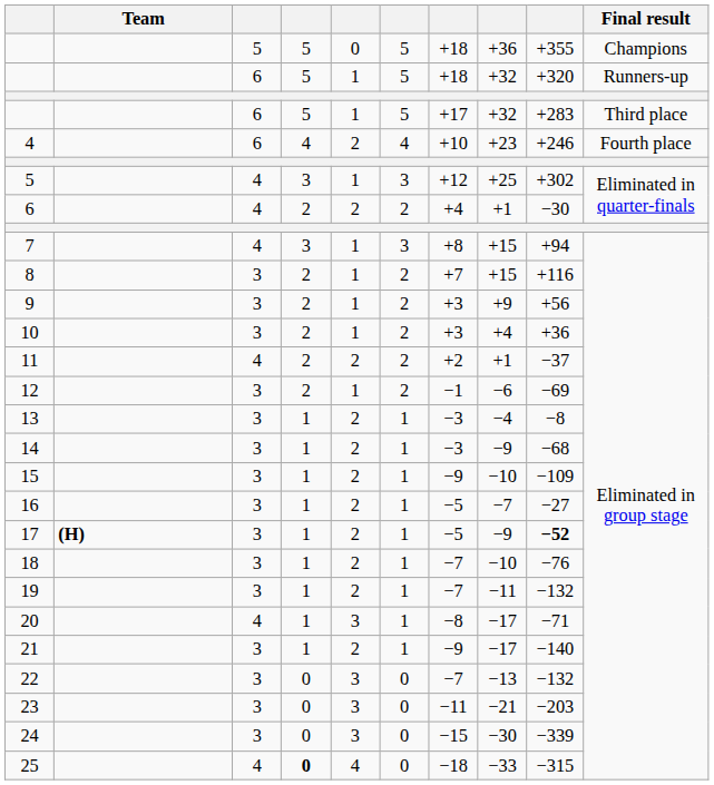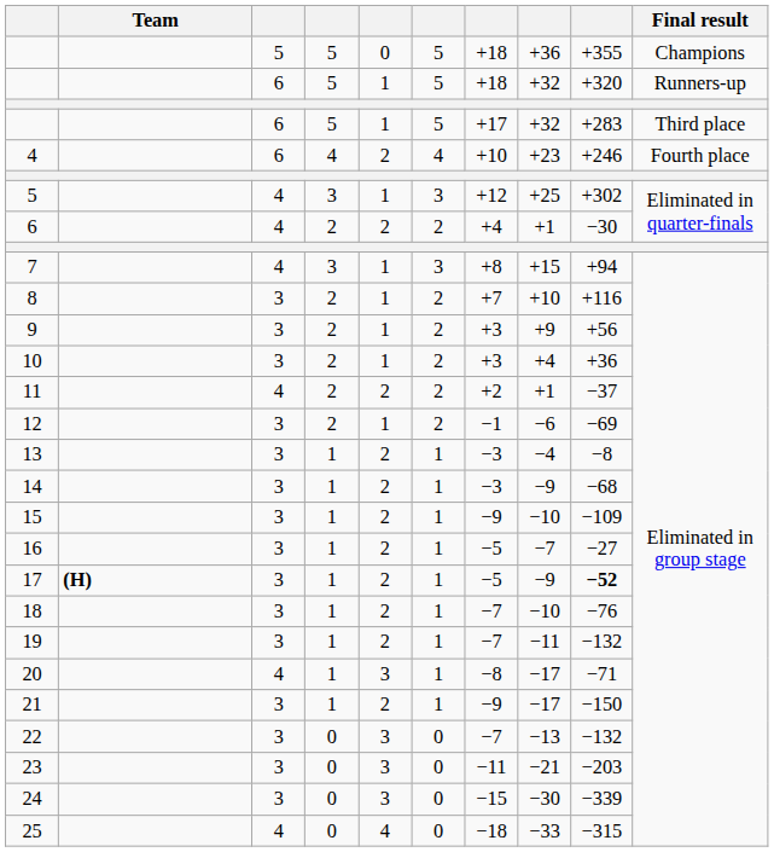8 | column 8: +15 -> +10
21 | column 9: −140 -> −150
25 | column 4: bold -> normal
